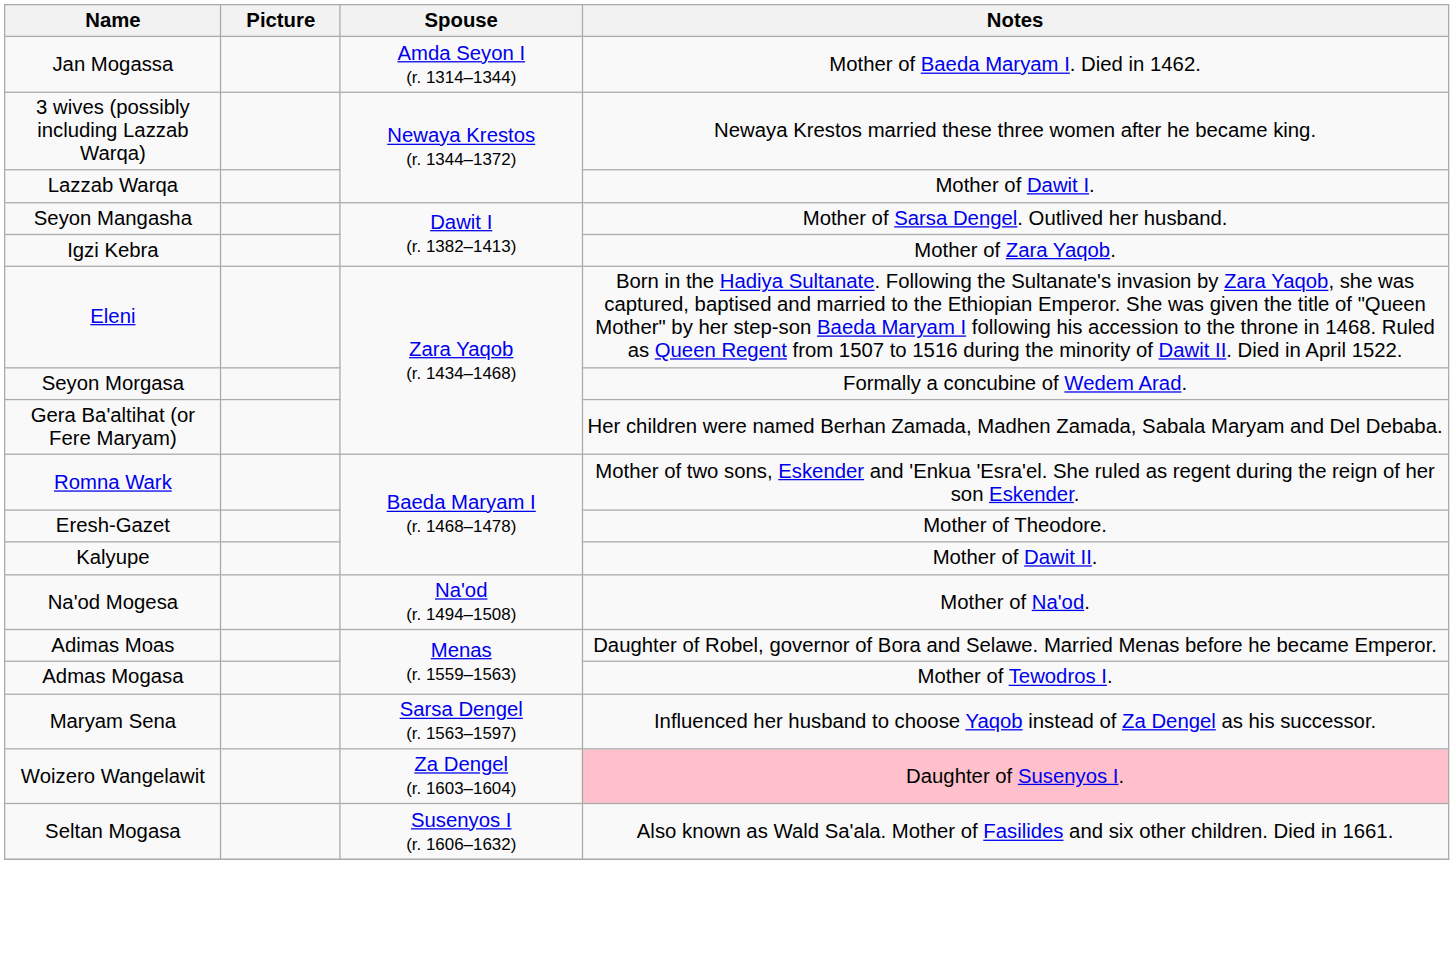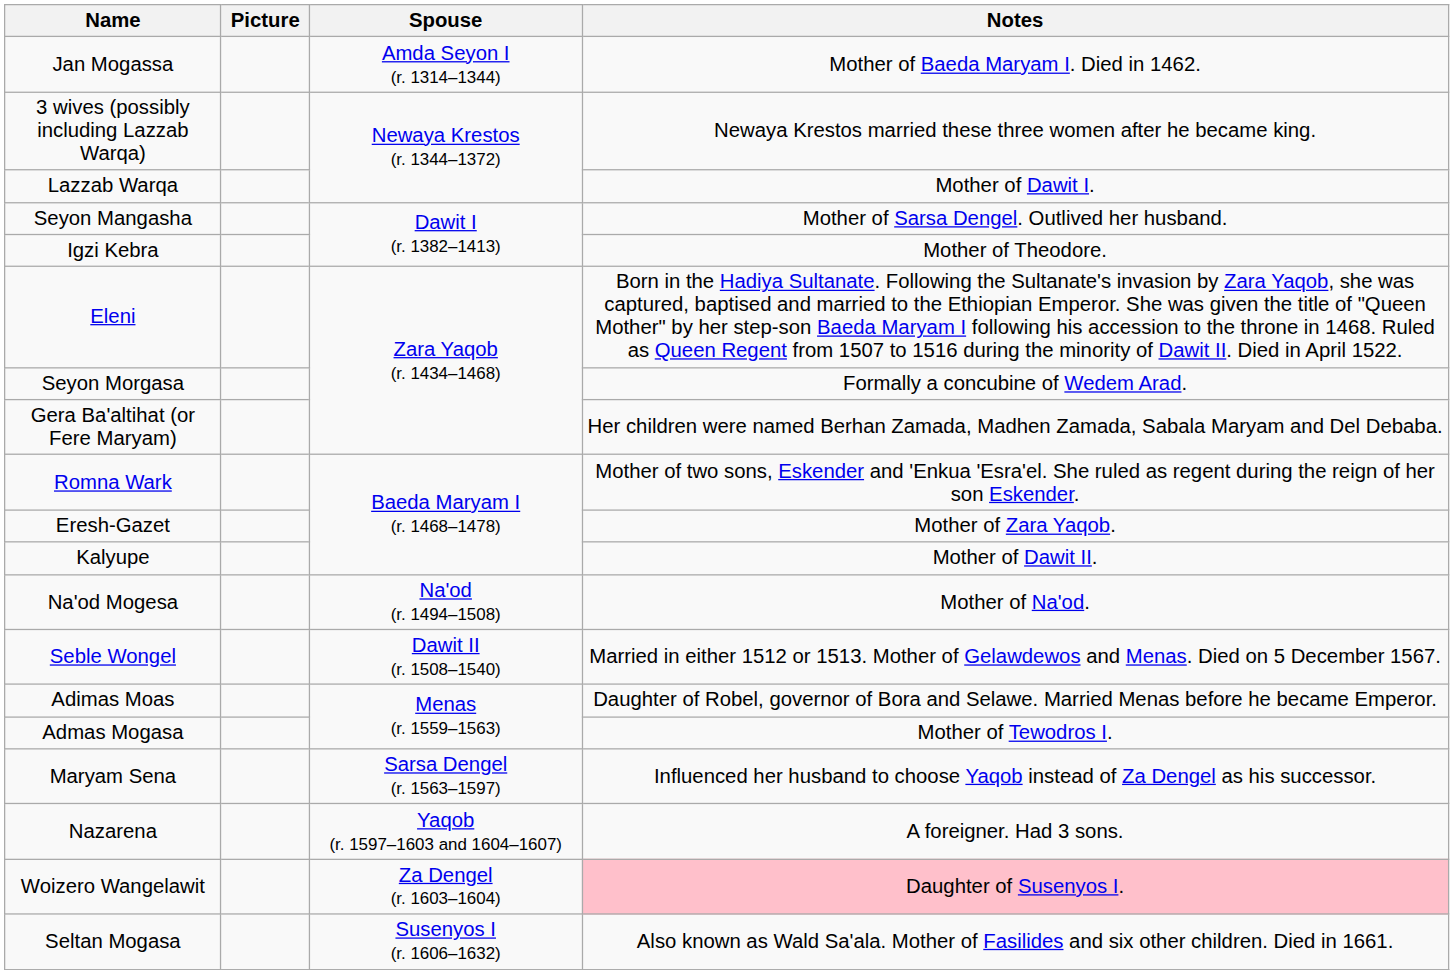Igzi Kebra | Notes: Mother of Zara Yaqob. -> Mother of Theodore.
Eresh-Gazet | Notes: Mother of Theodore. -> Mother of Zara Yaqob.
+ row: Seble Wongel | Dawit II (r. 1508–1540) | Married in either 1512 or 1513. Mother of Gelawdewos and Menas. Died on 5 December 1567.
+ row: Nazarena | Yaqob (r. 1597–1603 and 1604–1607) | A foreigner. Had 3 sons.
